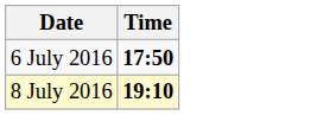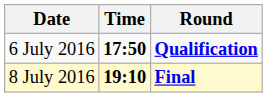+ column: Round | Qualification | Final
